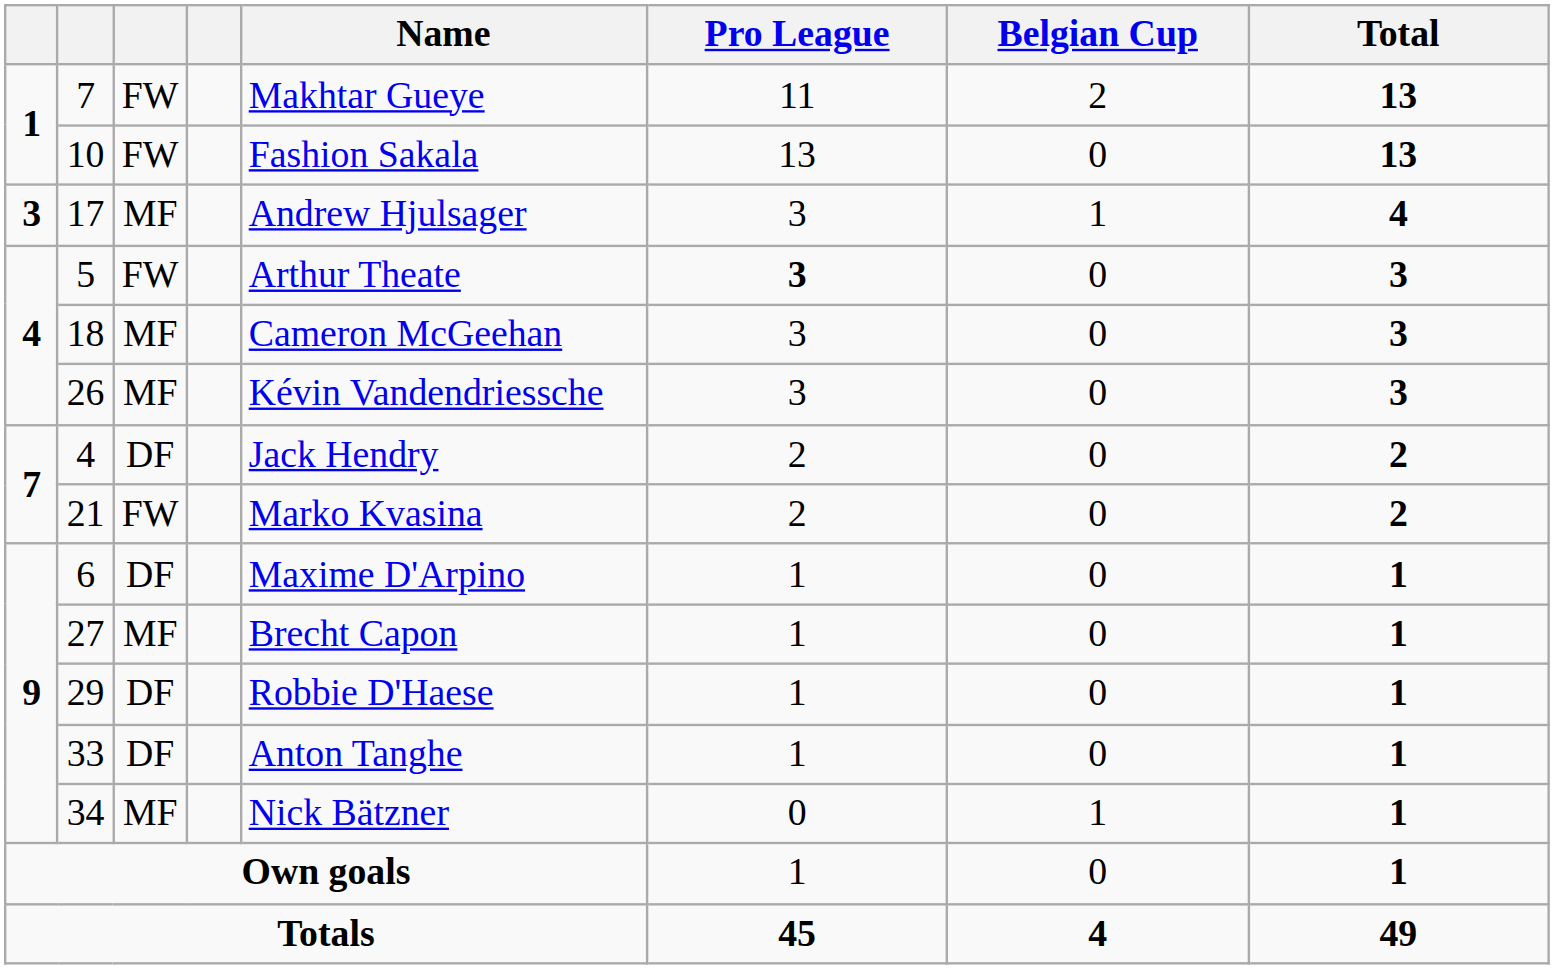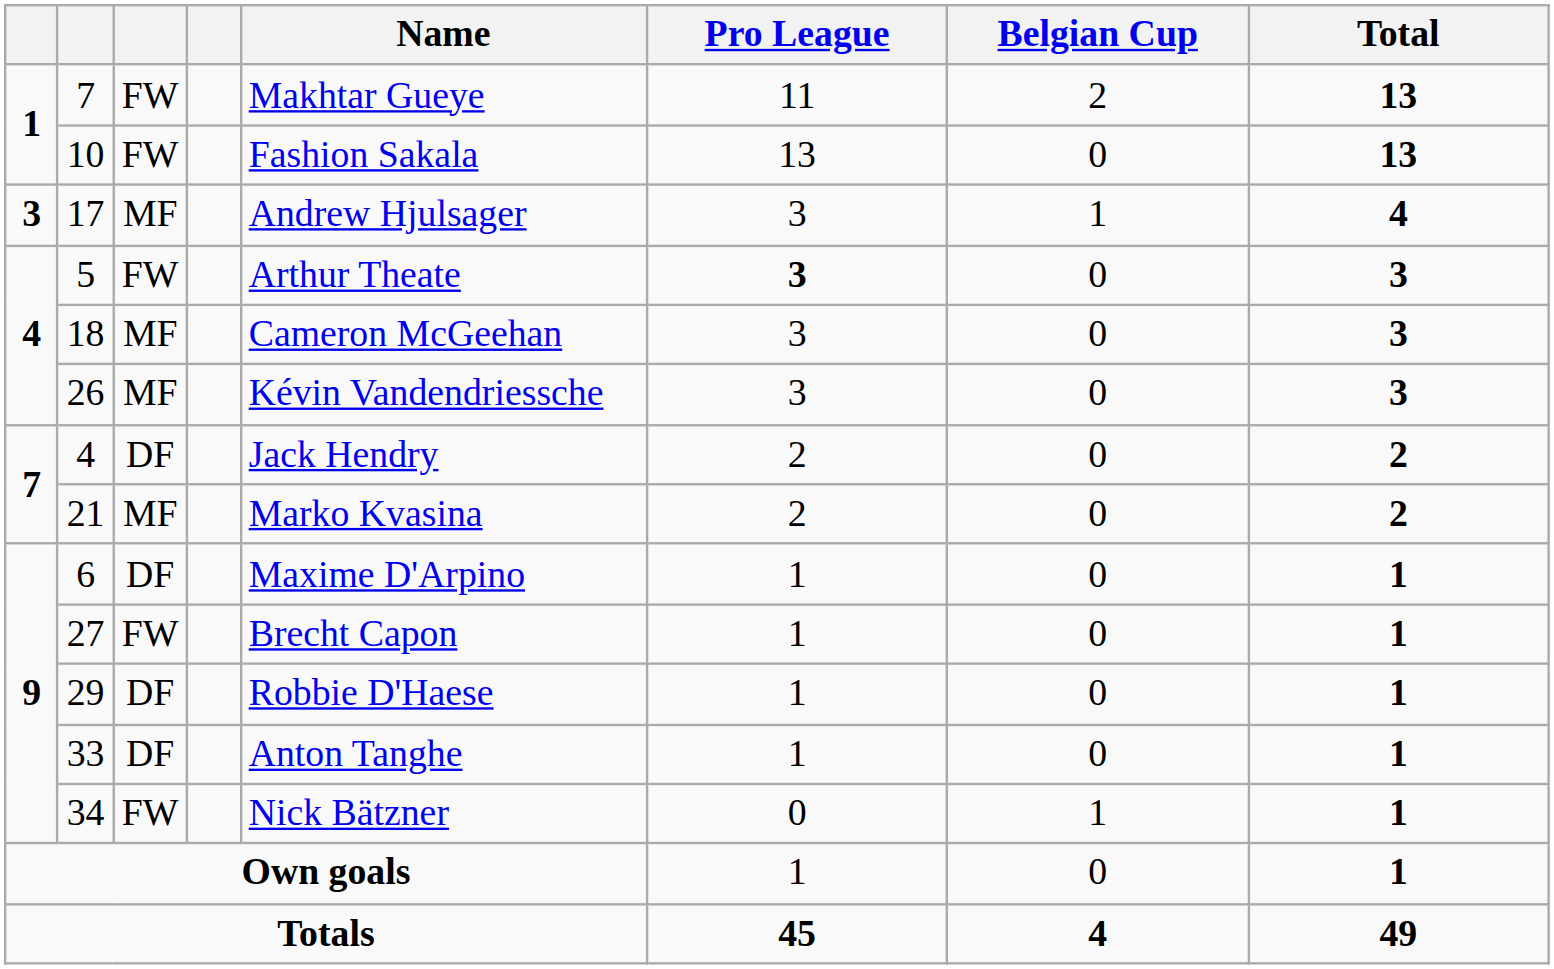21 | column 3: FW -> MF
27 | column 3: MF -> FW
34 | column 3: MF -> FW
